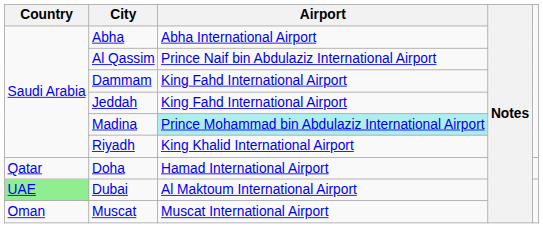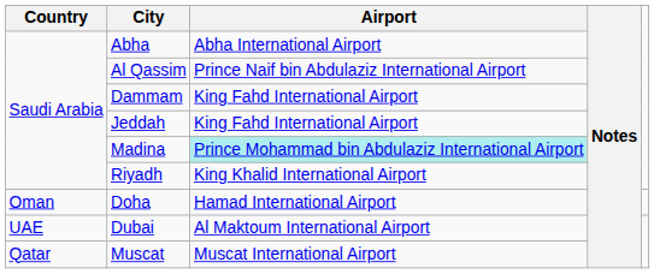Doha | Country: Qatar -> Oman
Dubai | Country: lightgreen background -> no background
Muscat | Country: Oman -> Qatar
